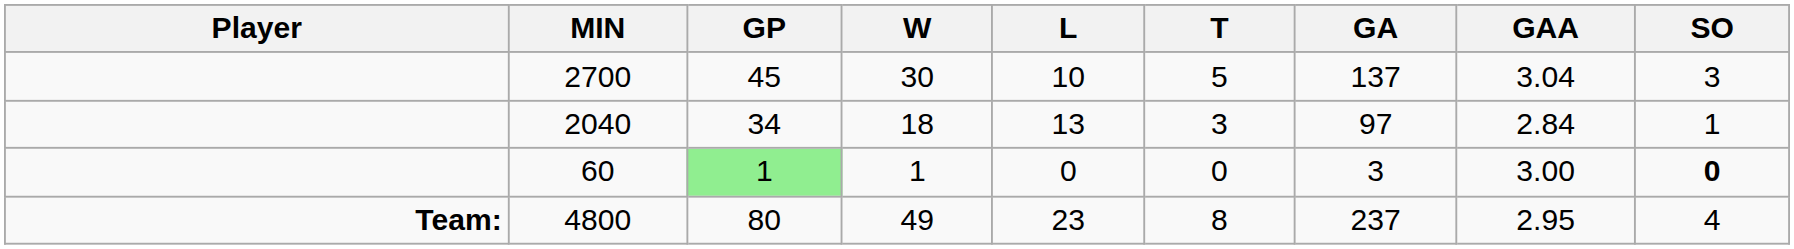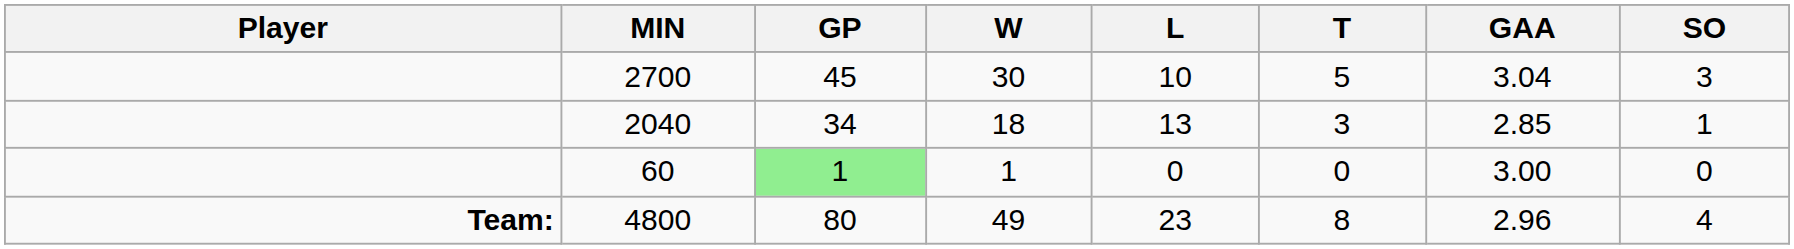- column: GA | 137 | 97 | 3 | 237
2040 | GAA: 2.84 -> 2.85
60 | SO: bold -> normal
4800 | GAA: 2.95 -> 2.96
